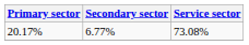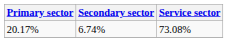20.17% | Secondary sector: 6.77% -> 6.74%
